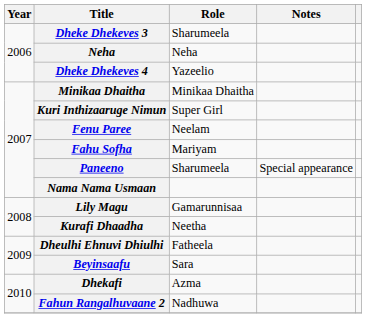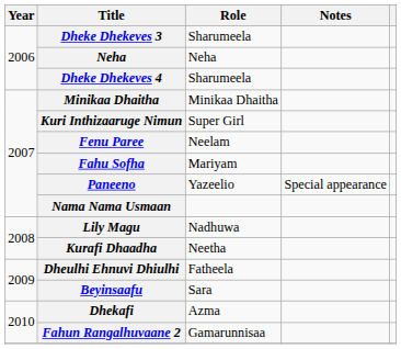Dheke Dhekeves 4 | Role: Yazeelio -> Sharumeela
Paneeno | Role: Sharumeela -> Yazeelio
Lily Magu | Role: Gamarunnisaa -> Nadhuwa
Fahun Rangalhuvaane 2 | Role: Nadhuwa -> Gamarunnisaa
